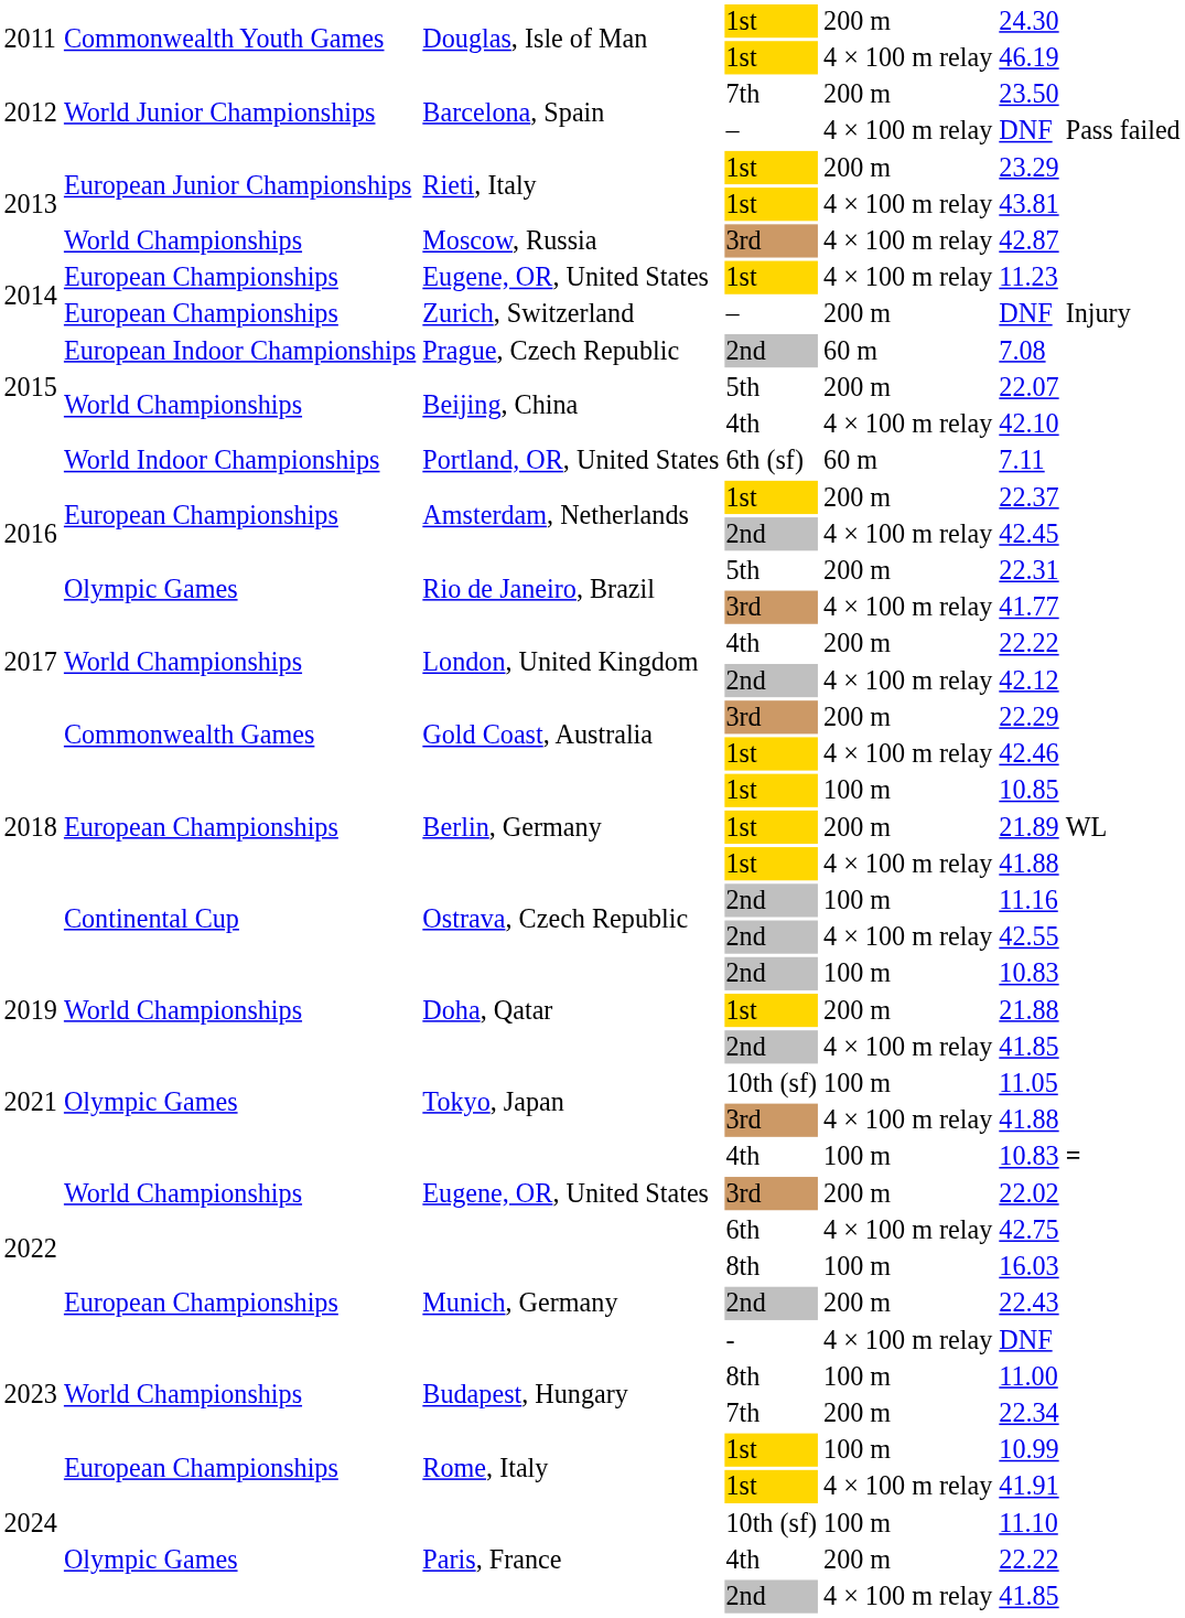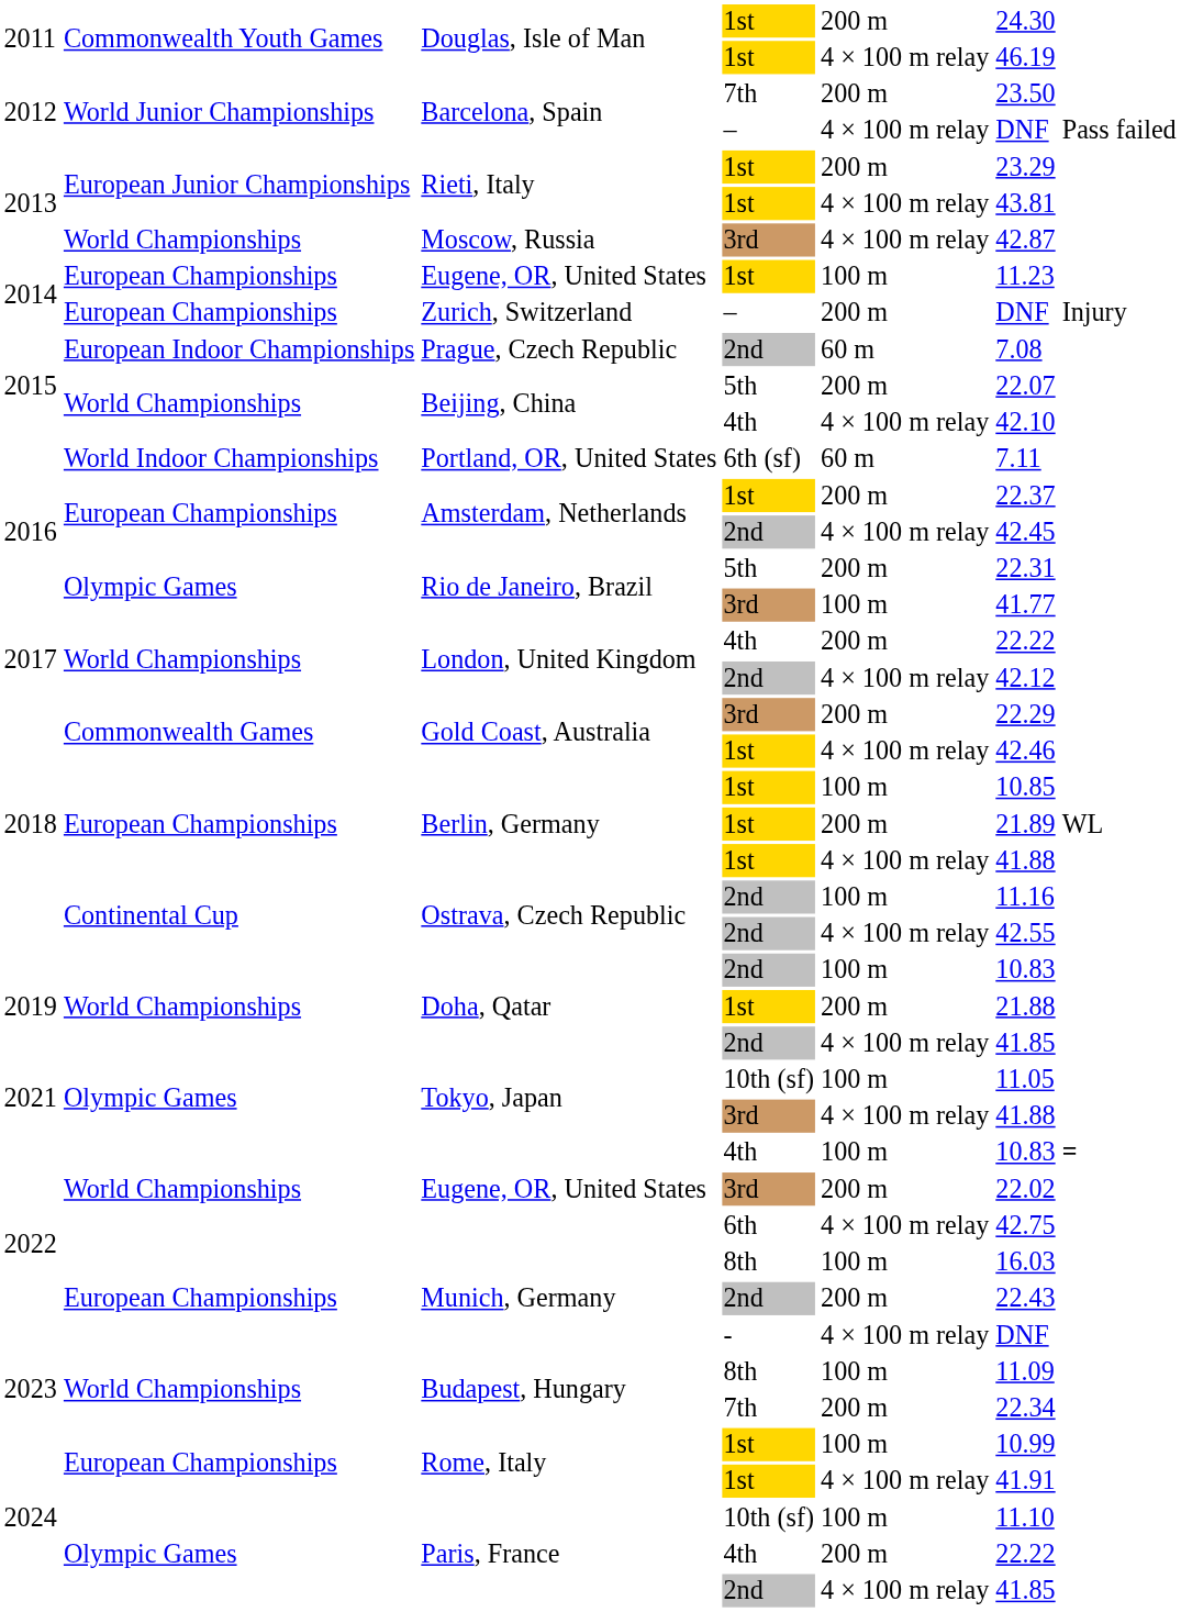Eugene, OR, United States / 1st | column 5: 4 × 100 m relay -> 100 m
Rio de Janeiro, Brazil / 3rd | column 5: 4 × 100 m relay -> 100 m
Budapest, Hungary / 8th | column 6: 11.00 -> 11.09
